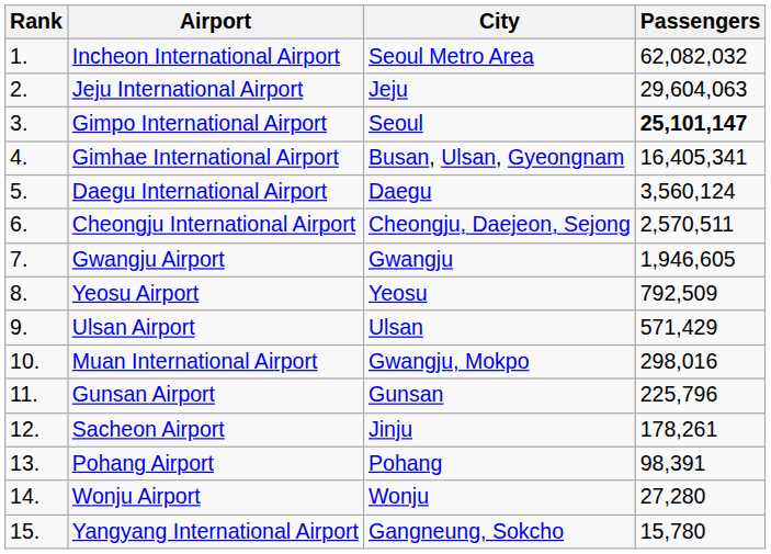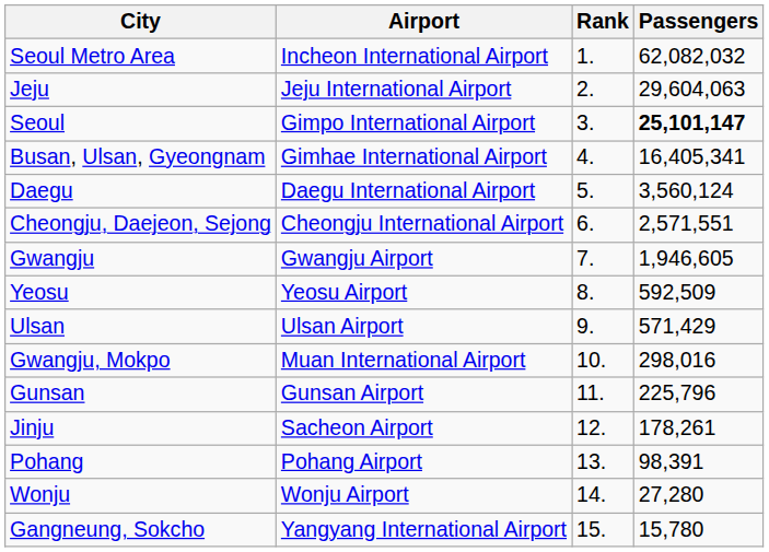columns swapped: Rank <-> City
Cheongju International Airport | Passengers: 2,570,511 -> 2,571,551
Yeosu Airport | Passengers: 792,509 -> 592,509
